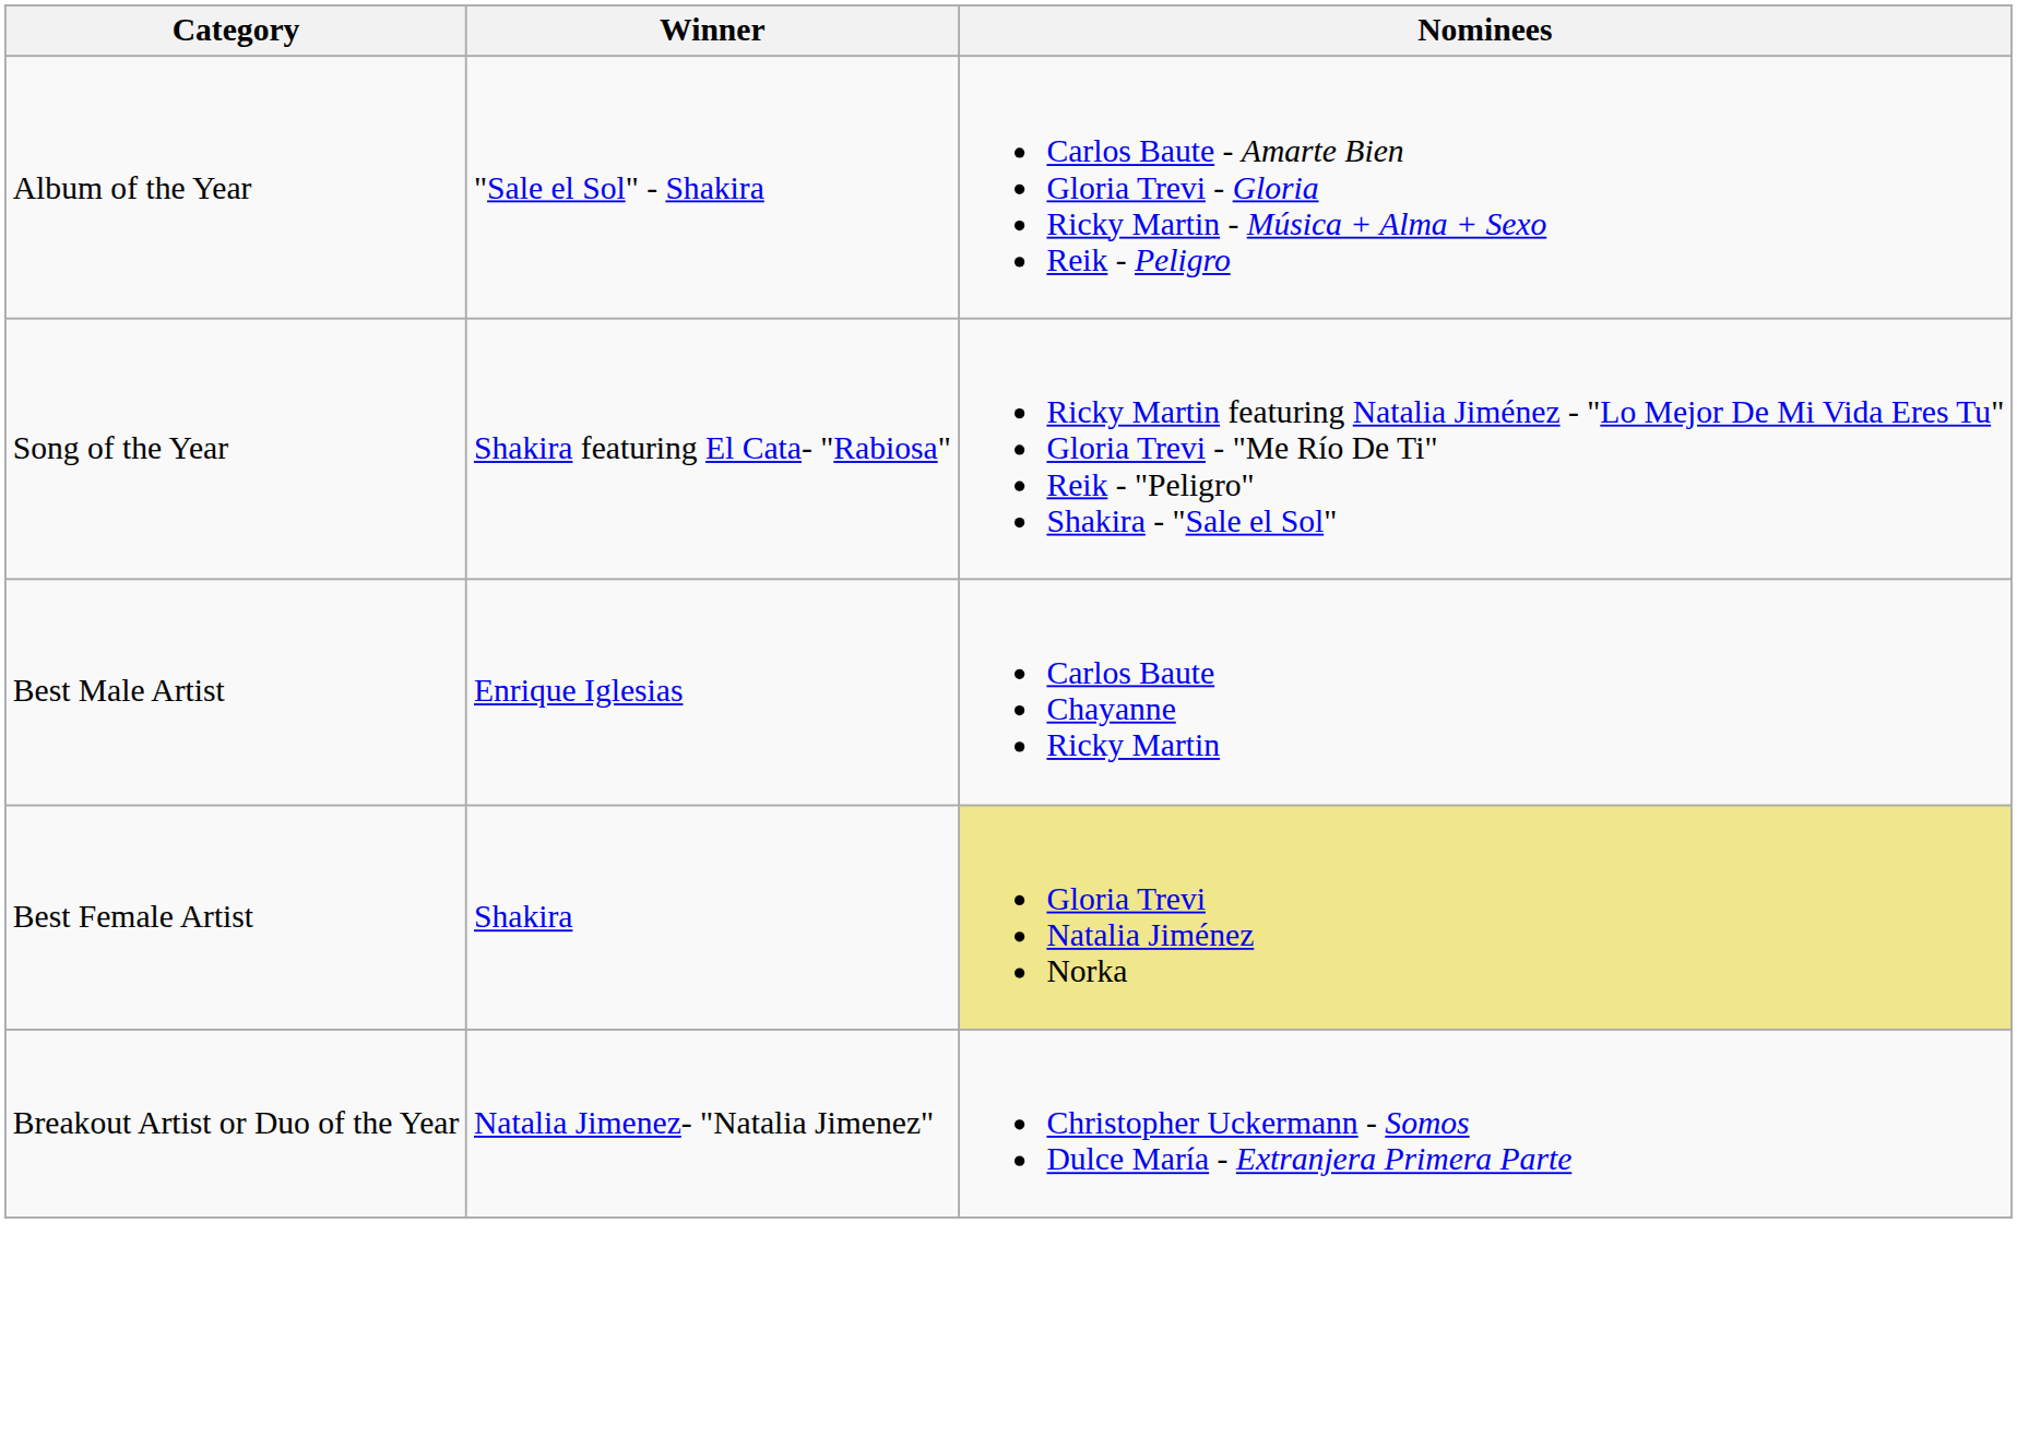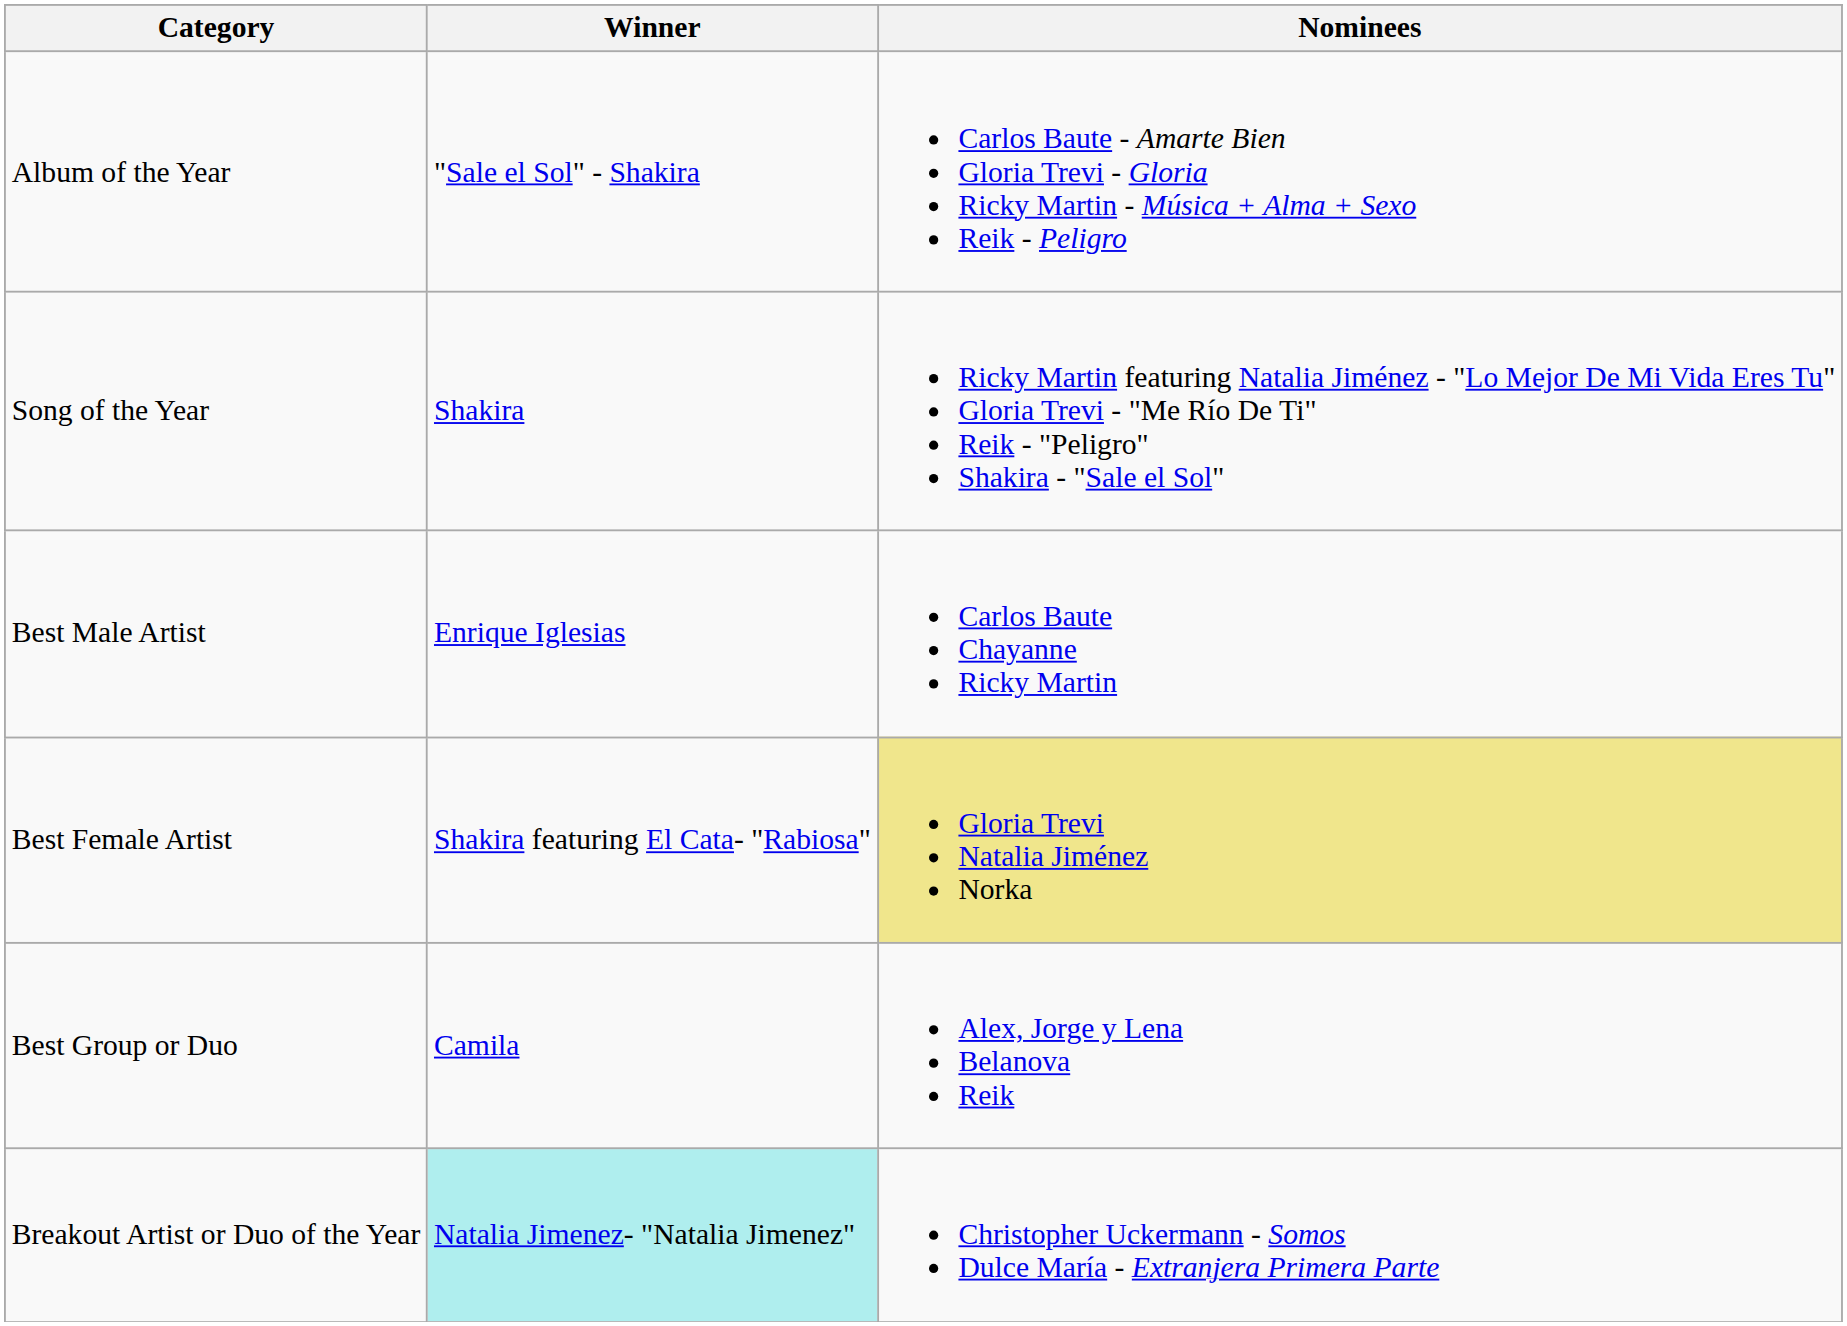Song of the Year | Winner: Shakira featuring El Cata- "Rabiosa" -> Shakira
Best Female Artist | Winner: Shakira -> Shakira featuring El Cata- "Rabiosa"
+ row: Best Group or Duo | Camila | Alex, Jorge y Lena Belanova Reik
Breakout Artist or Duo of the Year | Winner: no background -> paleturquoise background
